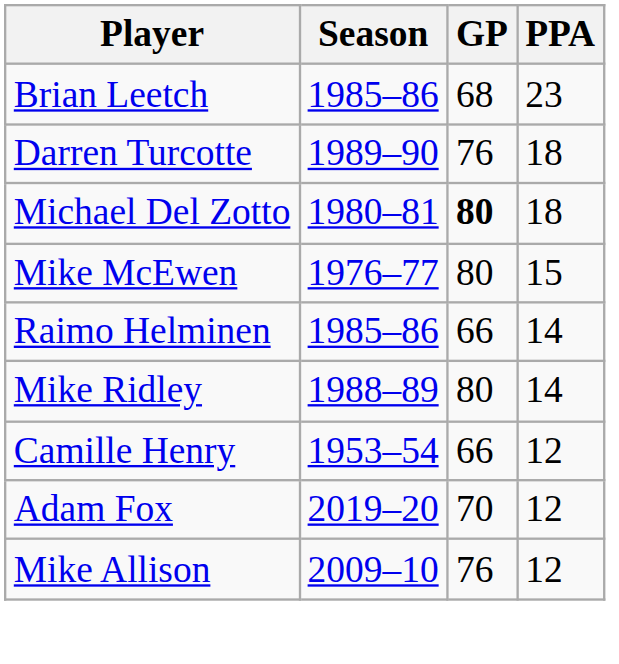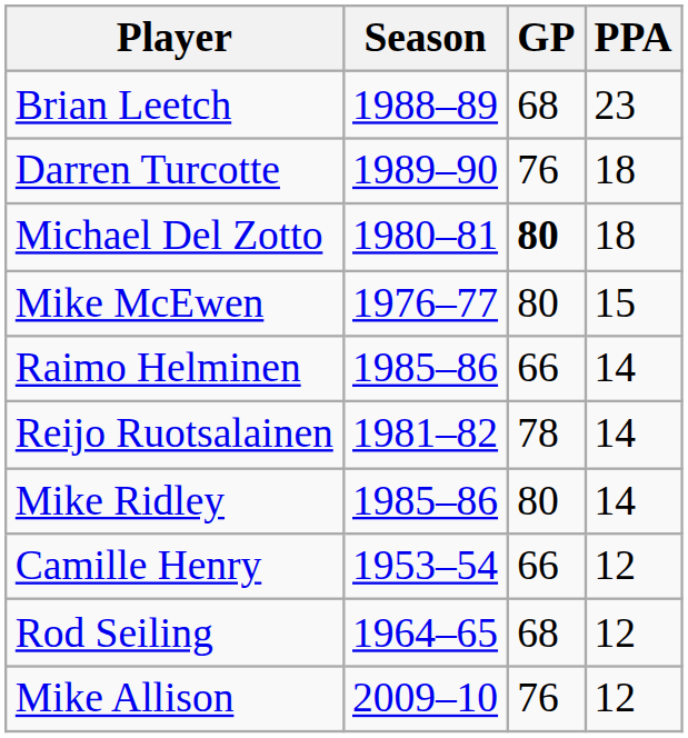Brian Leetch | Season: 1985–86 -> 1988–89
+ row: Reijo Ruotsalainen | 1981–82 | 78 | 14
Mike Ridley | Season: 1988–89 -> 1985–86
+ row: Rod Seiling | 1964–65 | 68 | 12
- row: Adam Fox | 2019–20 | 70 | 12
